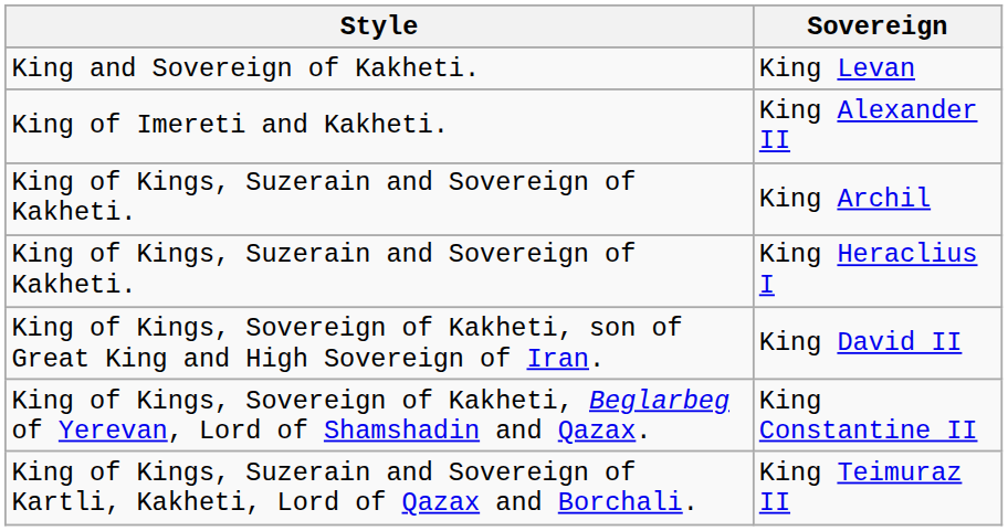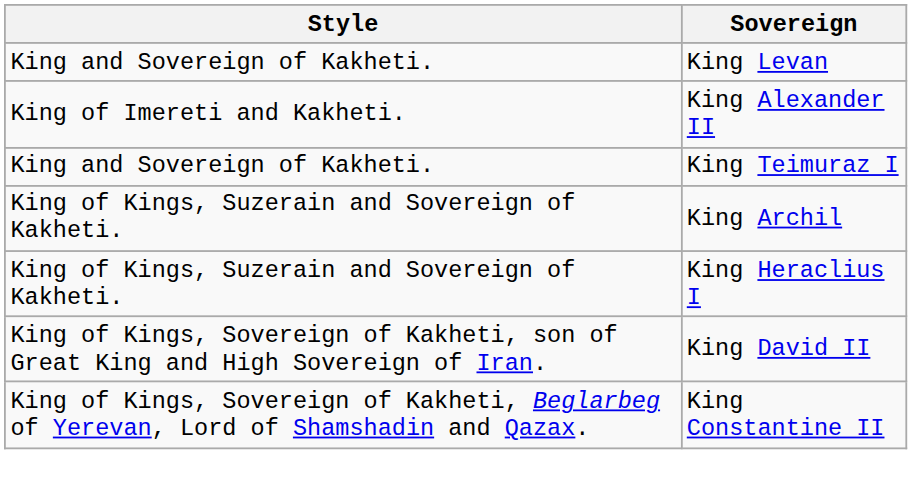+ row: King and Sovereign of Kakheti. | King Teimuraz I
- row: King of Kings, Suzerain and Sovereign of Kartli, Kakheti, Lord of Qazax and Borchali. | King Teimuraz II
